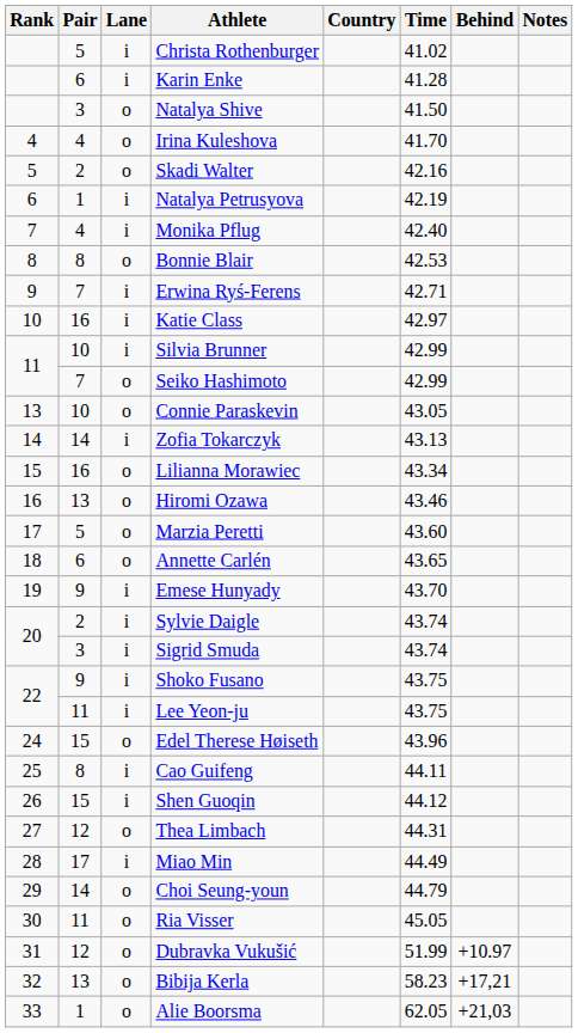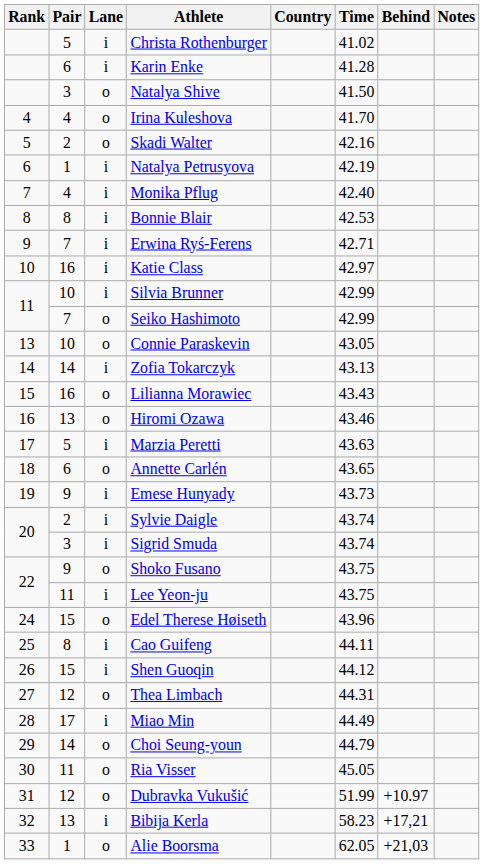Bonnie Blair | Lane: o -> i
Lilianna Morawiec | Time: 43.34 -> 43.43
Marzia Peretti | Lane: o -> i
Marzia Peretti | Time: 43.60 -> 43.63
Emese Hunyady | Time: 43.70 -> 43.73
Shoko Fusano | Lane: i -> o
Bibija Kerla | Lane: o -> i
